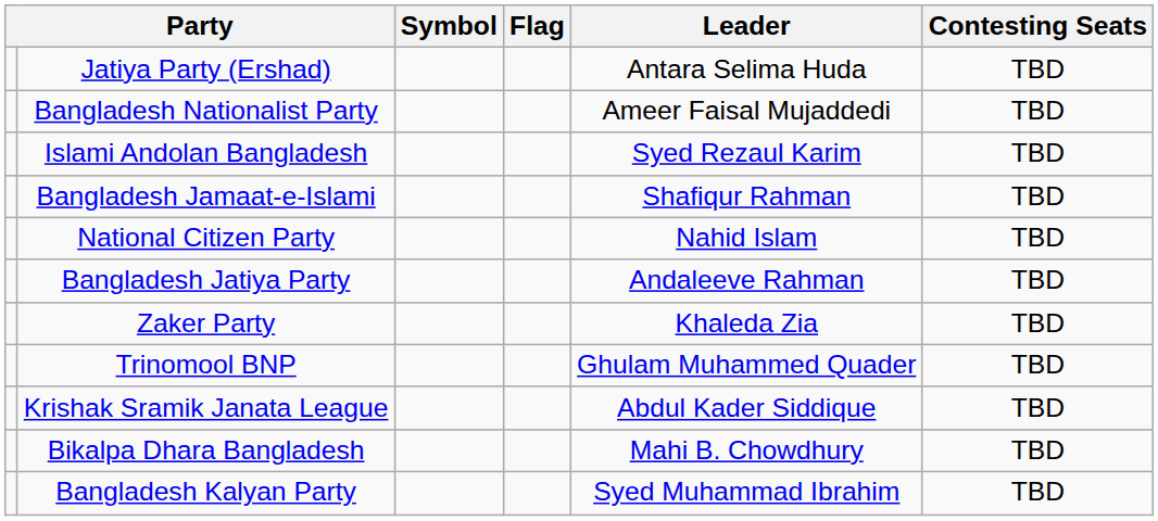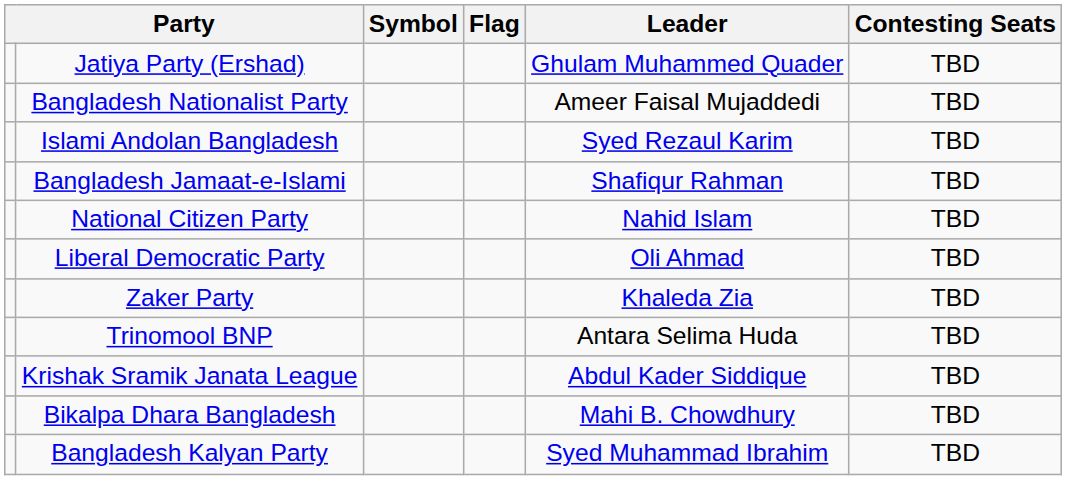Jatiya Party (Ershad) | Leader: Antara Selima Huda -> Ghulam Muhammed Quader
- row: Bangladesh Jatiya Party | Andaleeve Rahman | TBD
+ row: Liberal Democratic Party | Oli Ahmad | TBD
Trinomool BNP | Leader: Ghulam Muhammed Quader -> Antara Selima Huda
